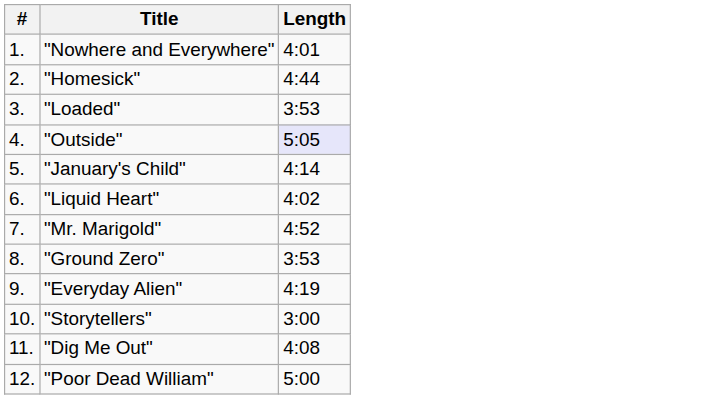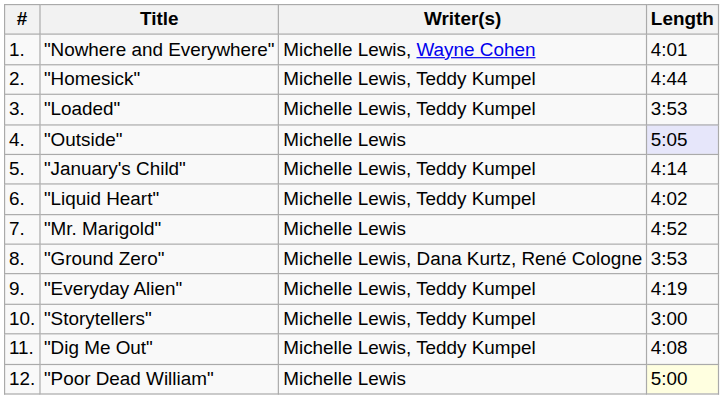+ column: Writer(s) | Michelle Lewis, Wayne Cohen | Michelle Lewis, Teddy Kumpel | Michelle Lewis, Teddy Kumpel | Michelle Lewis | Michelle Lewis, Teddy Kumpel | Michelle Lewis, Teddy Kumpel | Michelle Lewis | Michelle Lewis, Dana Kurtz, René Cologne | Michelle Lewis, Teddy Kumpel | Michelle Lewis, Teddy Kumpel | Michelle Lewis, Teddy Kumpel | Michelle Lewis
"Poor Dead William" | Length: no background -> lightyellow background
